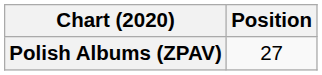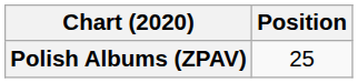Polish Albums (ZPAV) | Position: 27 -> 25
